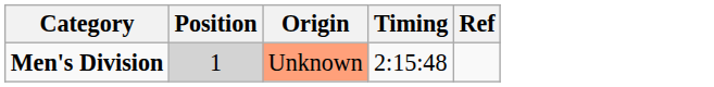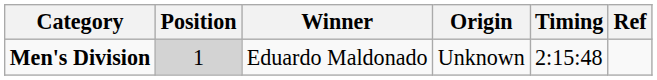+ column: Winner | Eduardo Maldonado
Men's Division | Origin: lightsalmon background -> no background
